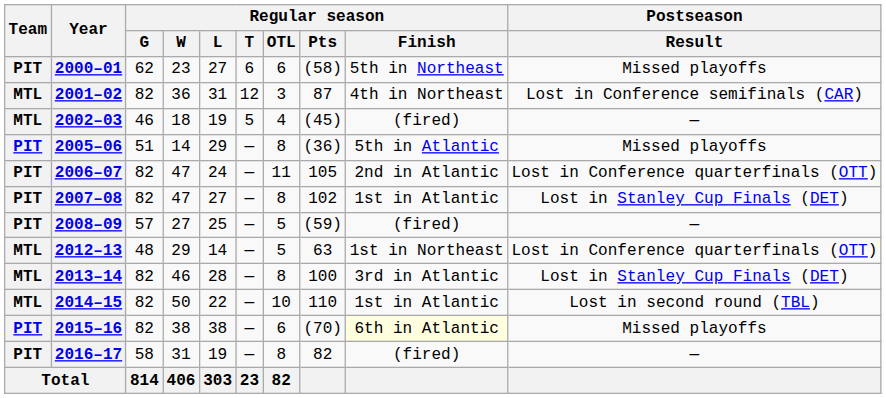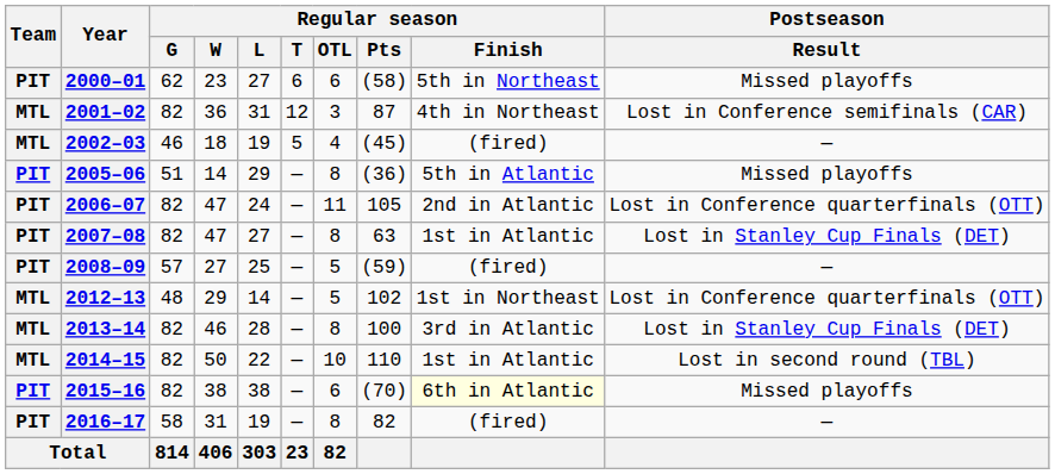2007–08 | Regular season / Pts: 102 -> 63
2012–13 | Regular season / Pts: 63 -> 102
